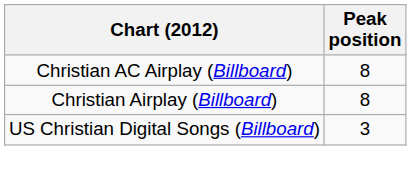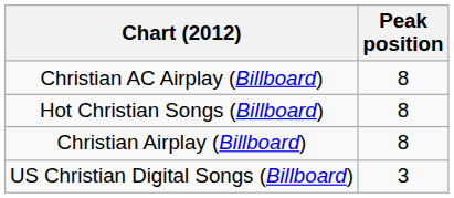+ row: Hot Christian Songs (Billboard) | 8
